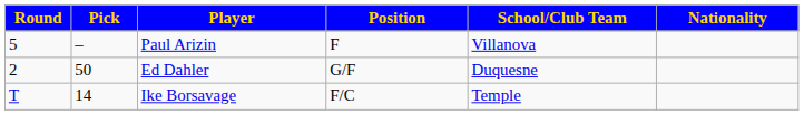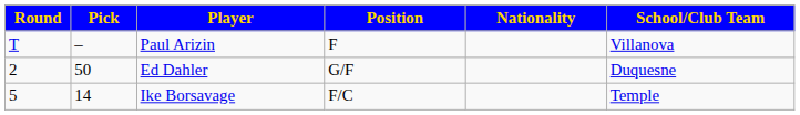columns swapped: Nationality <-> School/Club Team
Paul Arizin | Round: 5 -> T
Ike Borsavage | Round: T -> 5
